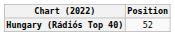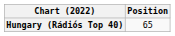Hungary (Rádiós Top 40) | Position: 52 -> 65
